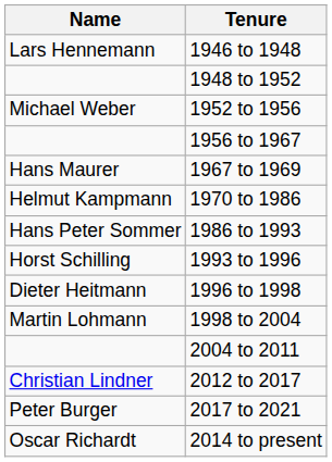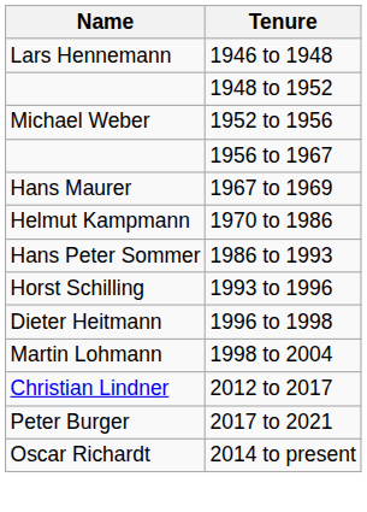- row: 2004 to 2011
